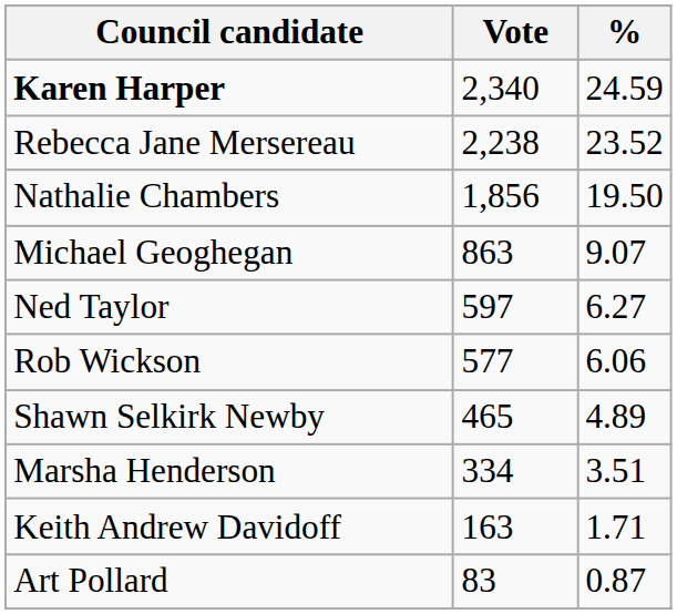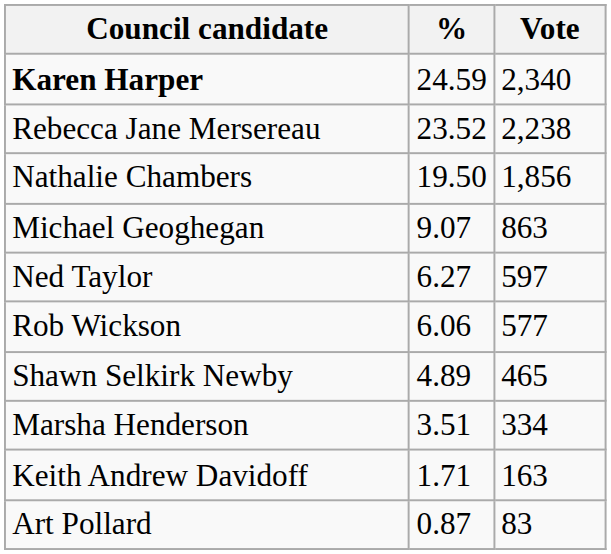columns swapped: Vote <-> %
